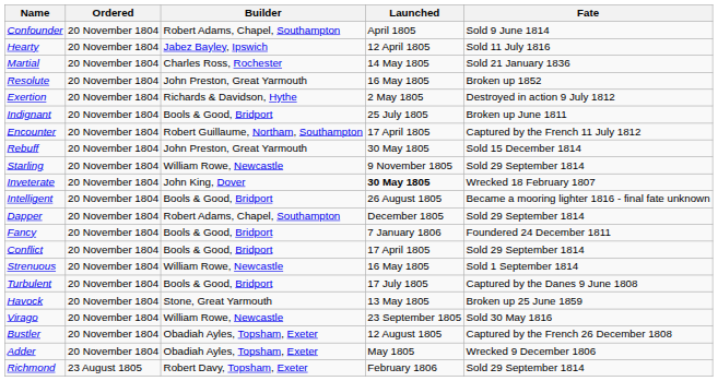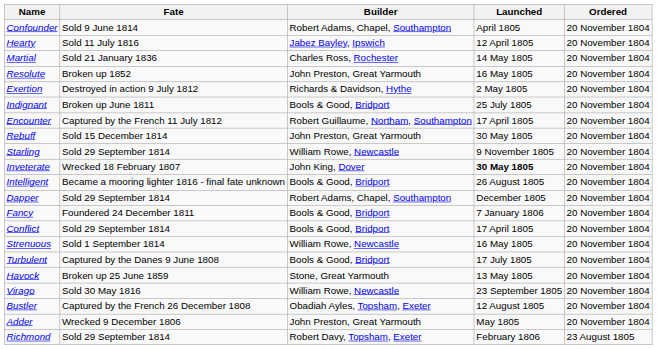columns swapped: Ordered <-> Fate
Adder | Builder: Obadiah Ayles, Topsham, Exeter -> John Preston, Great Yarmouth
